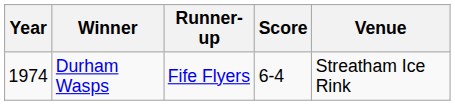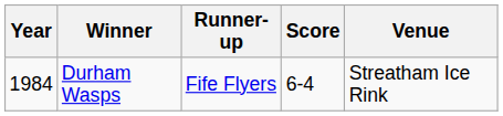Durham Wasps | Year: 1974 -> 1984
